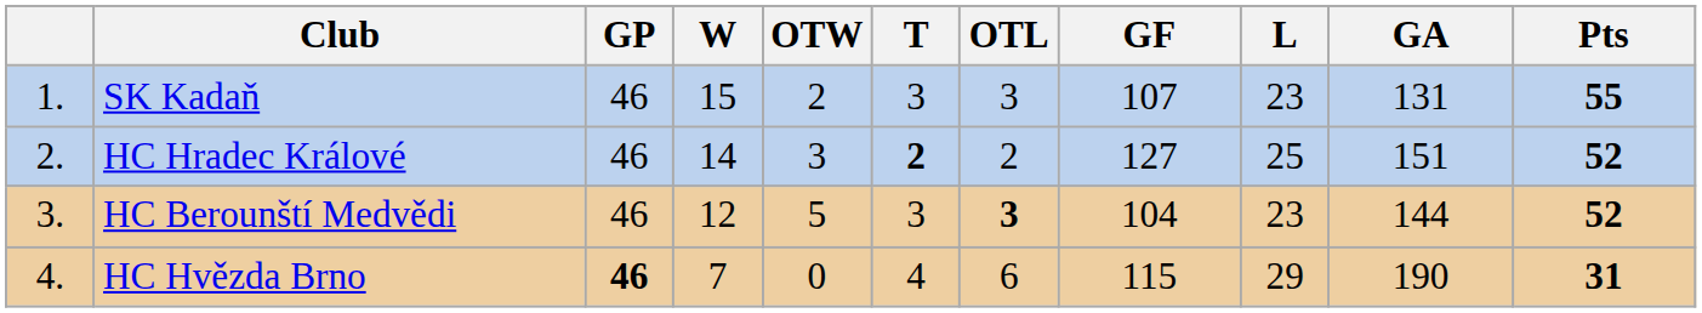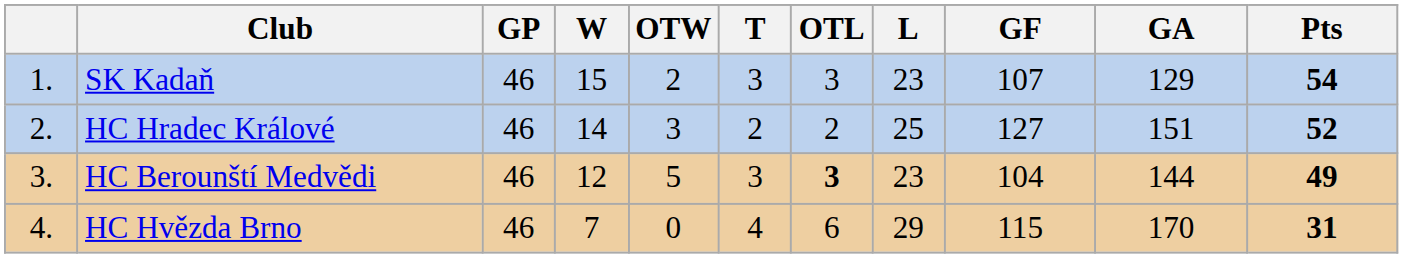columns swapped: L <-> GF
SK Kadaň | GA: 131 -> 129
SK Kadaň | Pts: 55 -> 54
HC Hradec Králové | T: bold -> normal
HC Berounští Medvědi | Pts: 52 -> 49
HC Hvězda Brno | GP: bold -> normal
HC Hvězda Brno | GA: 190 -> 170
